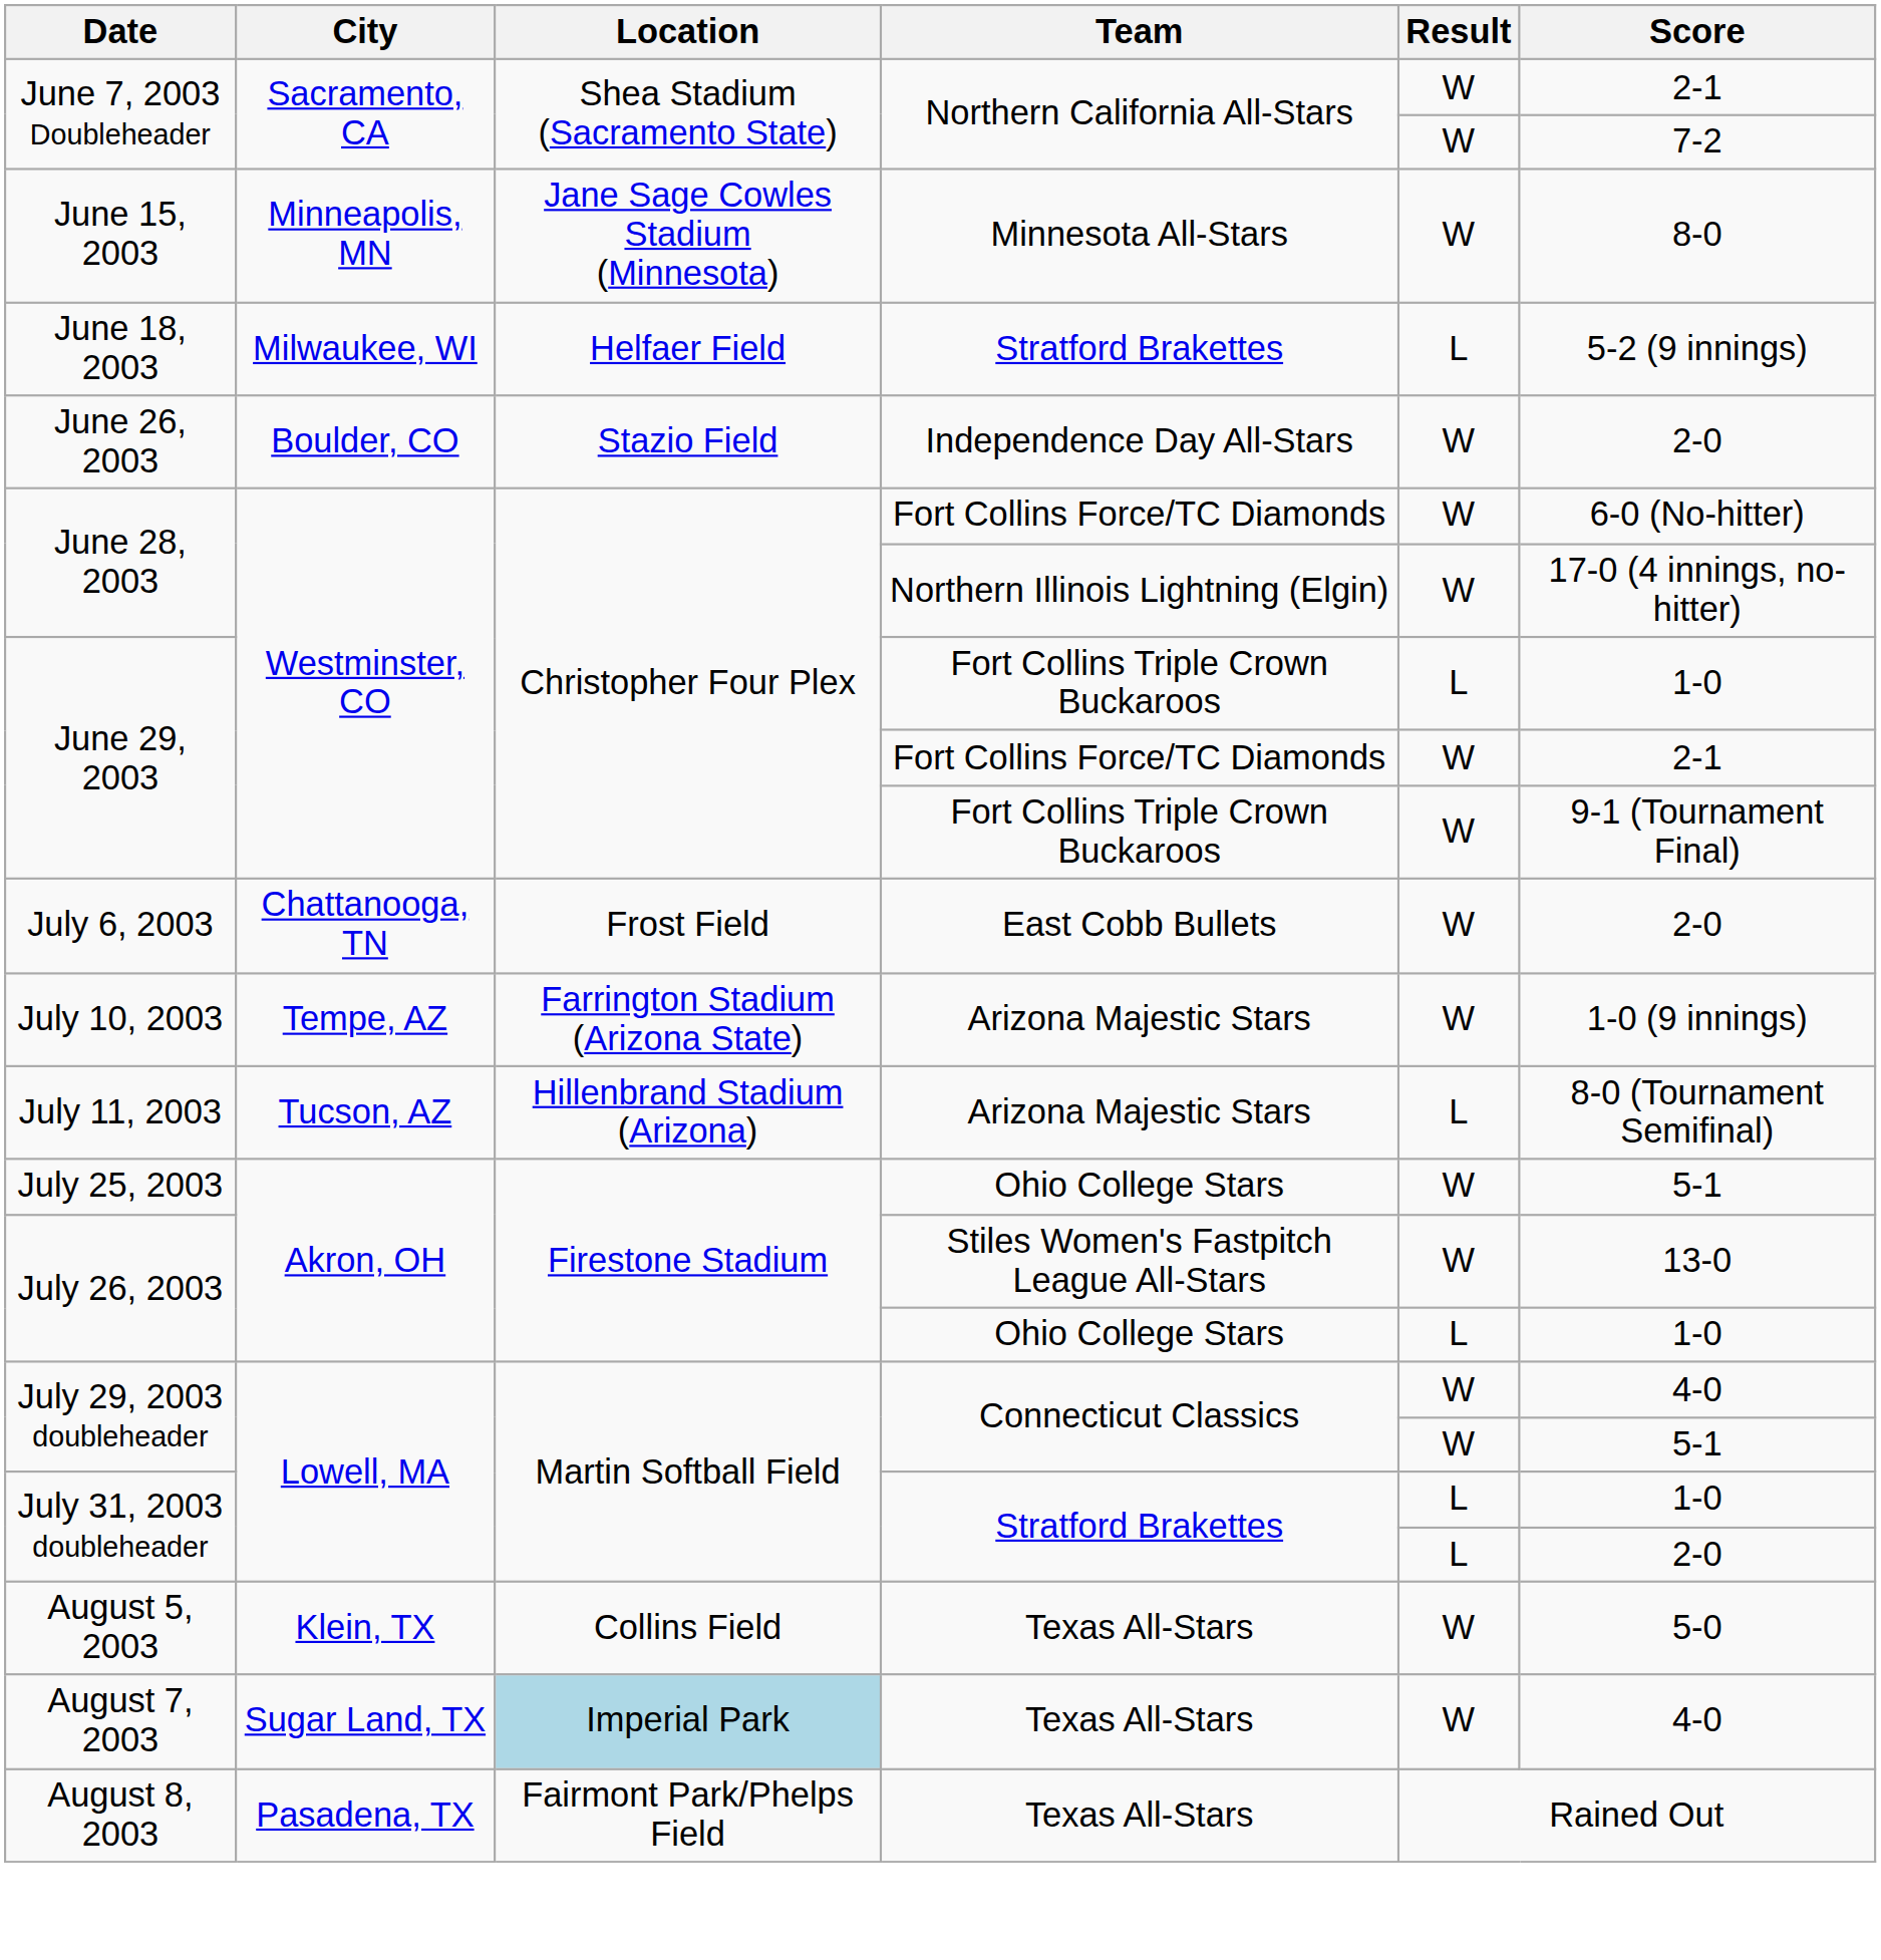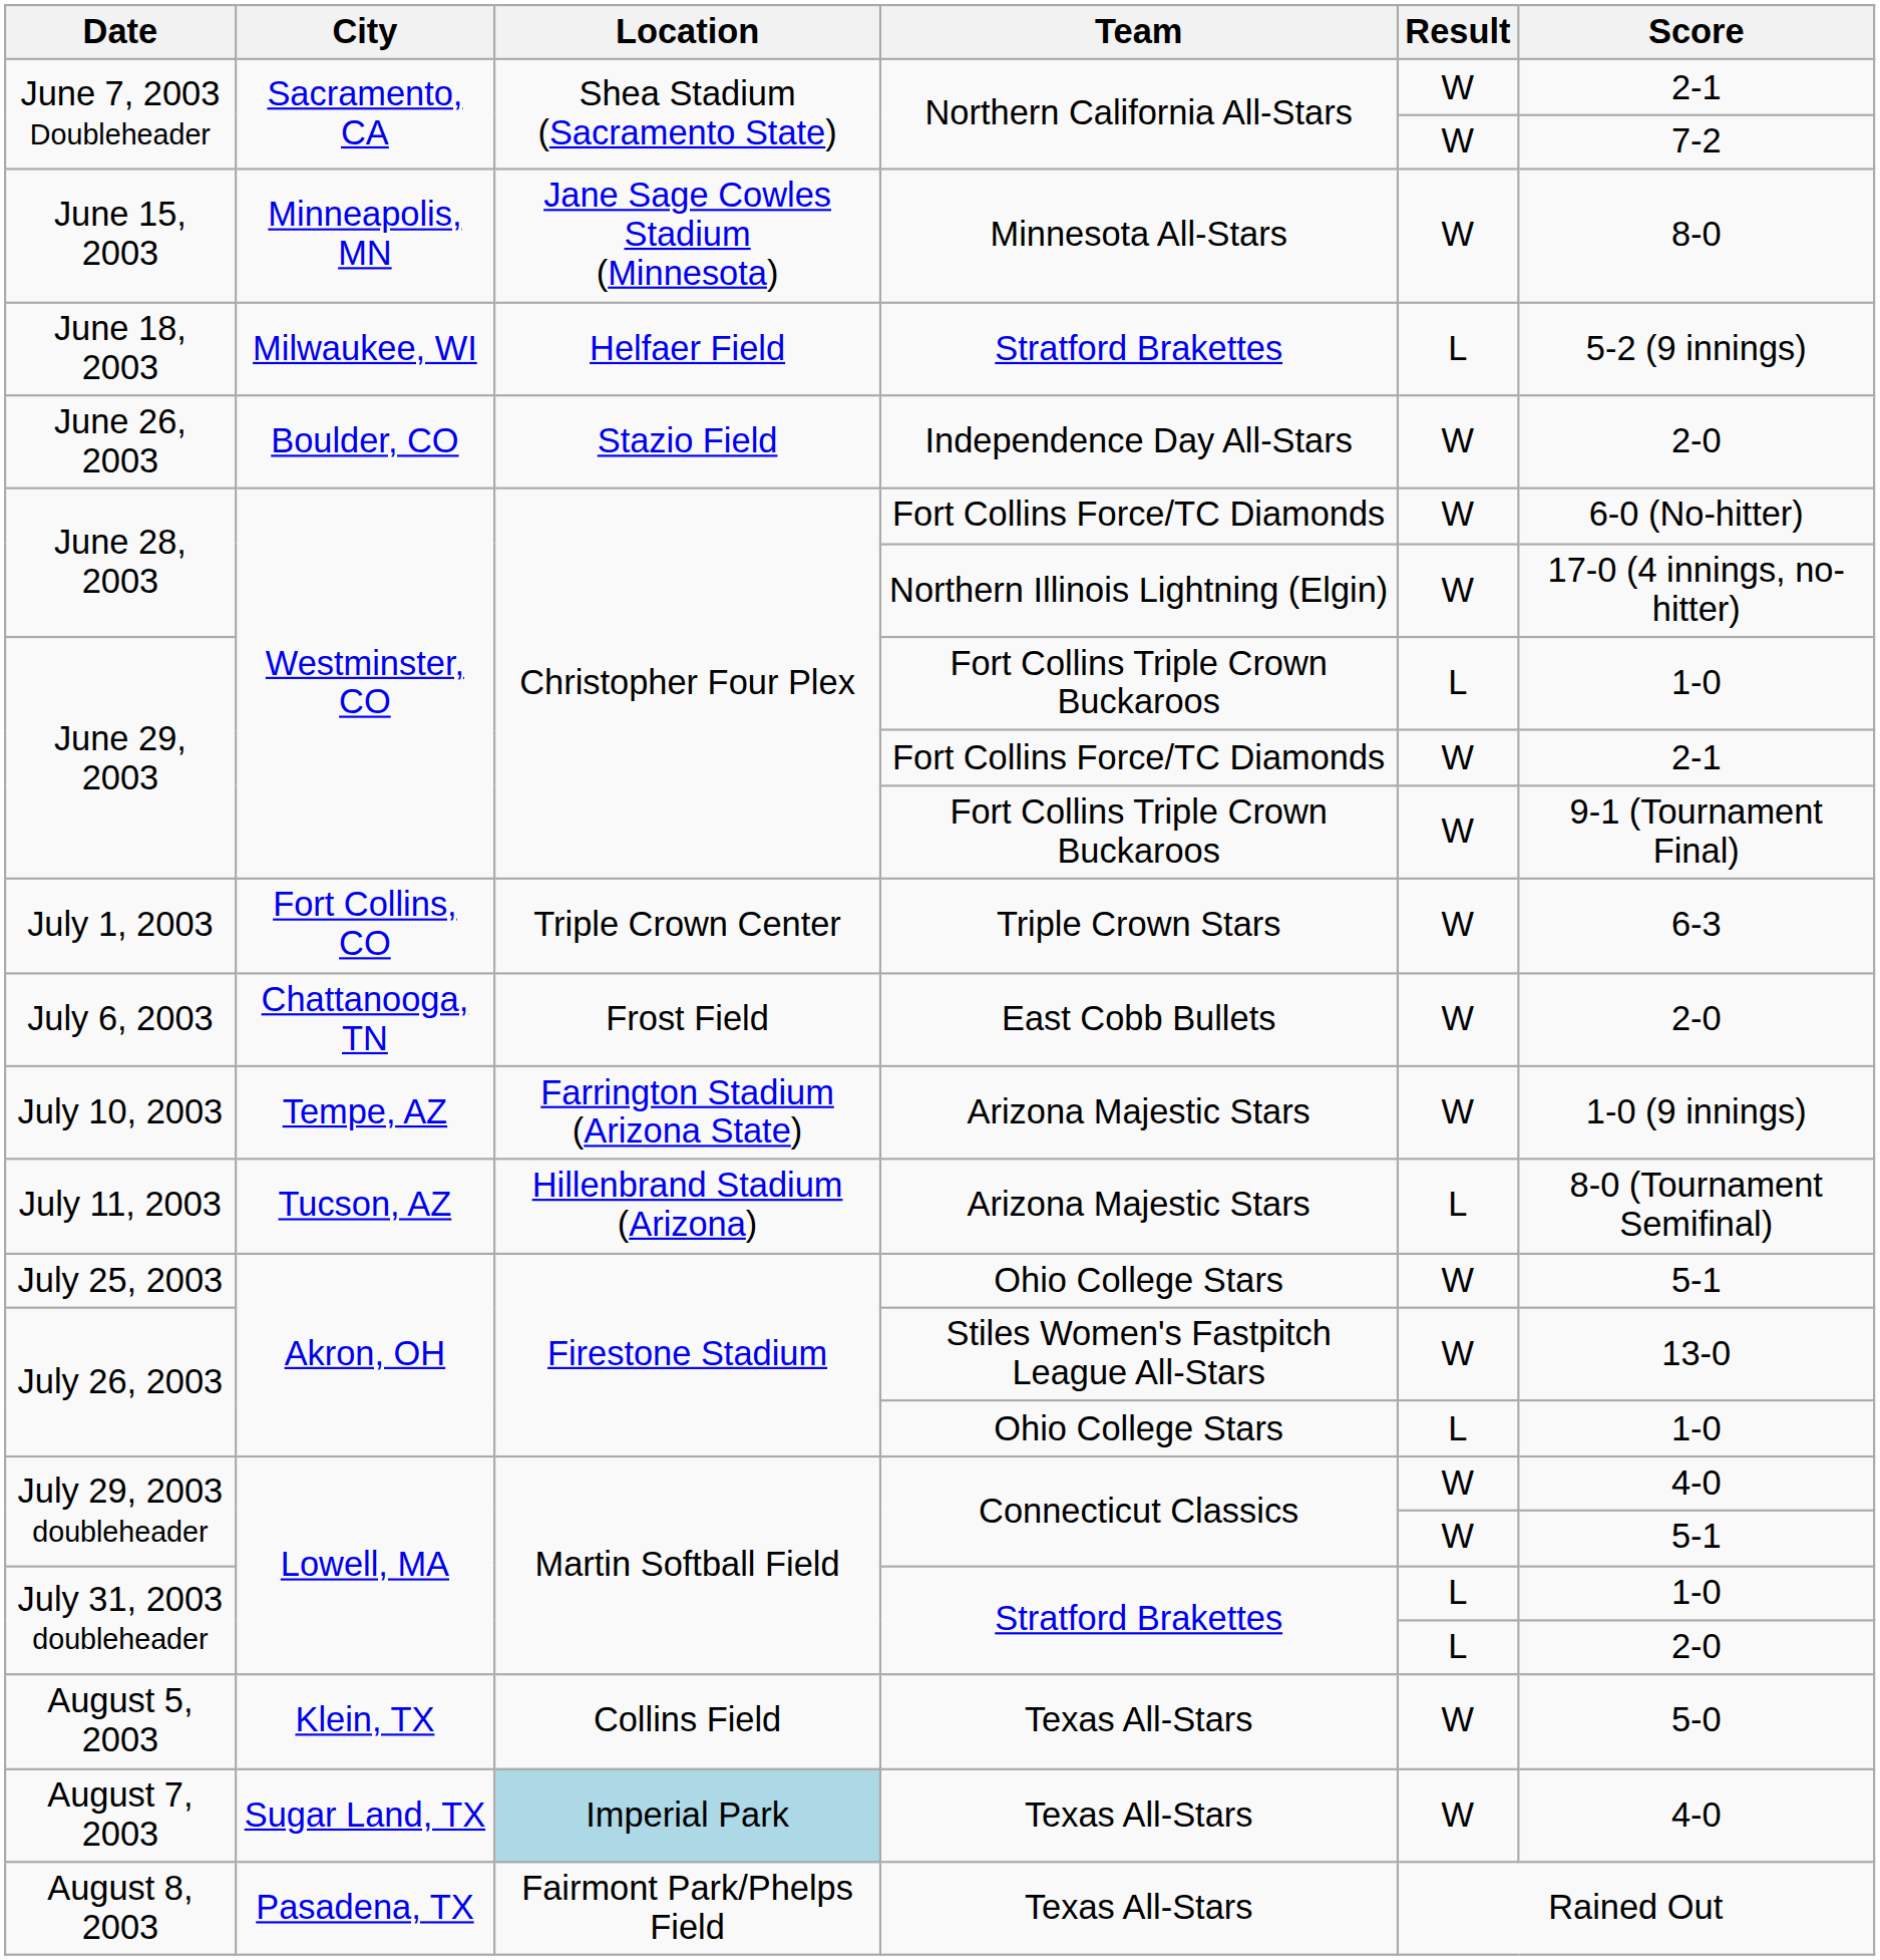+ row: July 1, 2003 | Fort Collins, CO | Triple Crown Center | Triple Crown Stars | W | 6-3
